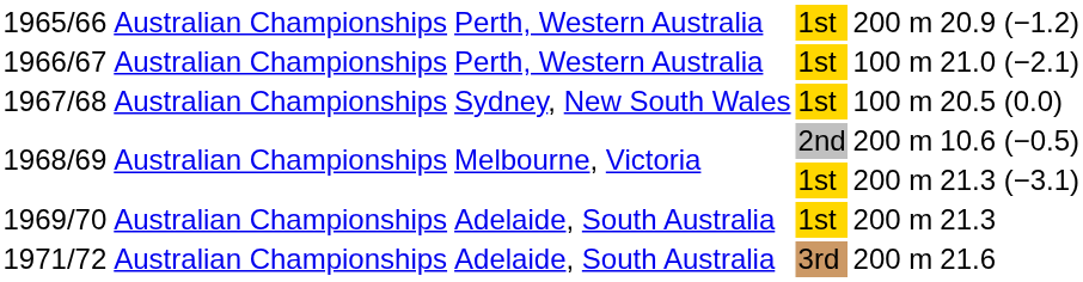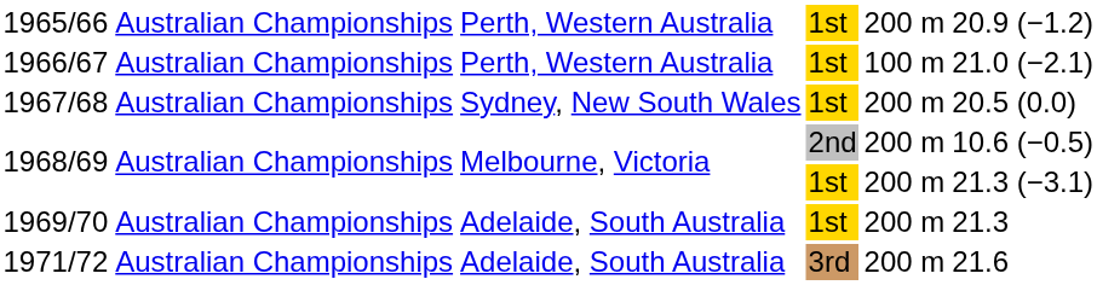1967/68 | column 5: 100 m -> 200 m
